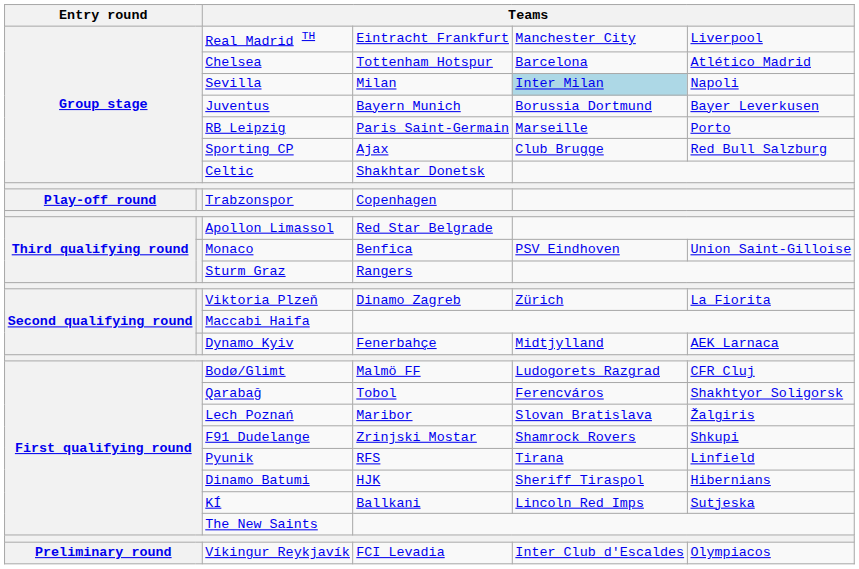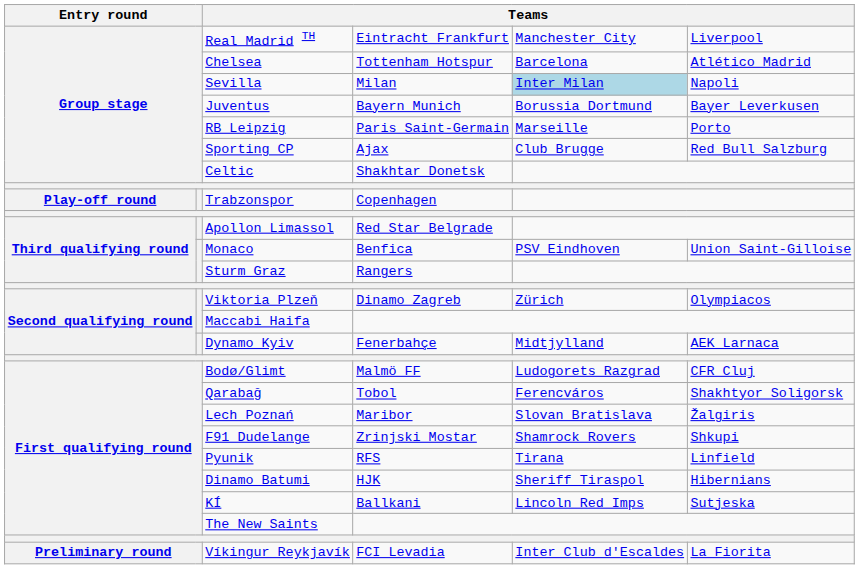Viktoria Plzeň | column 6: La Fiorita -> Olympiacos
Víkingur Reykjavík | column 6: Olympiacos -> La Fiorita
